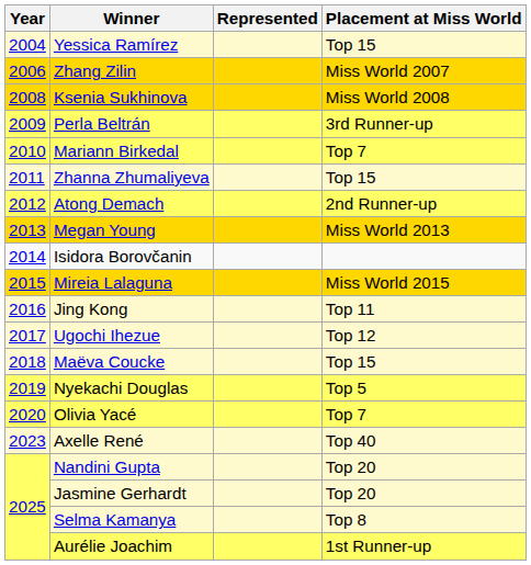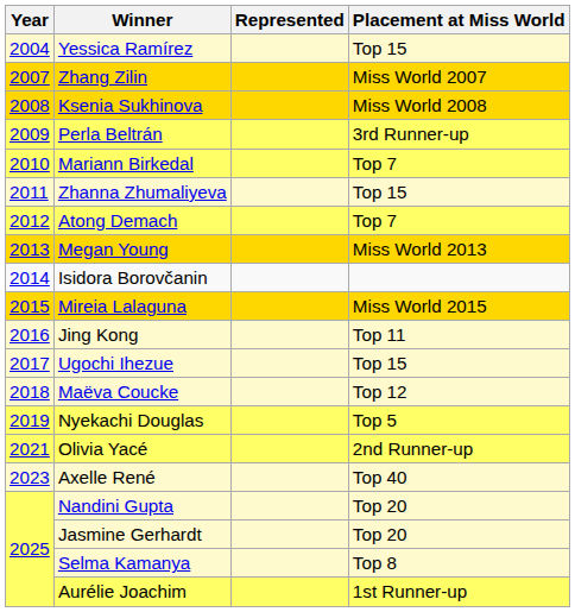Zhang Zilin | Year: 2006 -> 2007
Atong Demach | Placement at Miss World: 2nd Runner-up -> Top 7
Ugochi Ihezue | Placement at Miss World: Top 12 -> Top 15
Maëva Coucke | Placement at Miss World: Top 15 -> Top 12
Olivia Yacé | Year: 2020 -> 2021
Olivia Yacé | Placement at Miss World: Top 7 -> 2nd Runner-up
